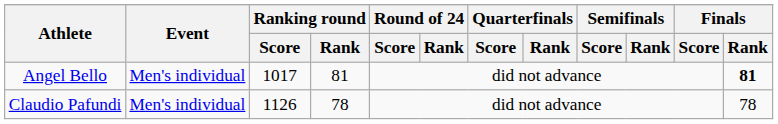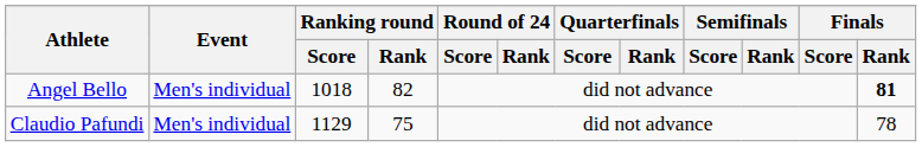Angel Bello | Ranking round / Score: 1017 -> 1018
Angel Bello | Ranking round / Rank: 81 -> 82
Claudio Pafundi | Ranking round / Score: 1126 -> 1129
Claudio Pafundi | Ranking round / Rank: 78 -> 75
